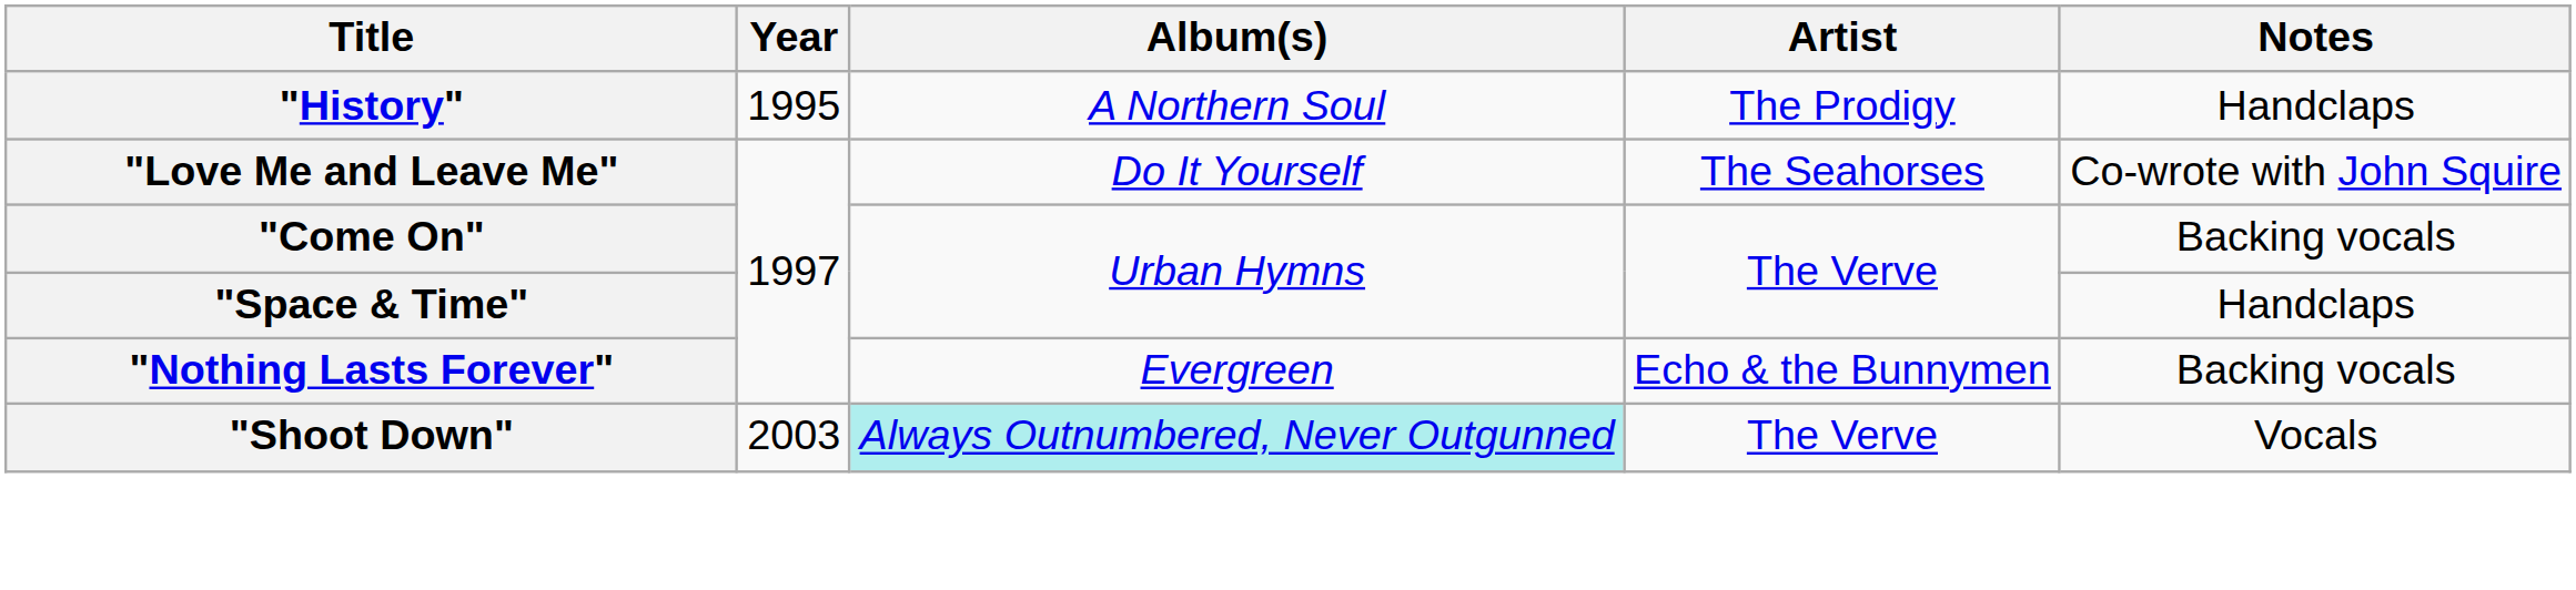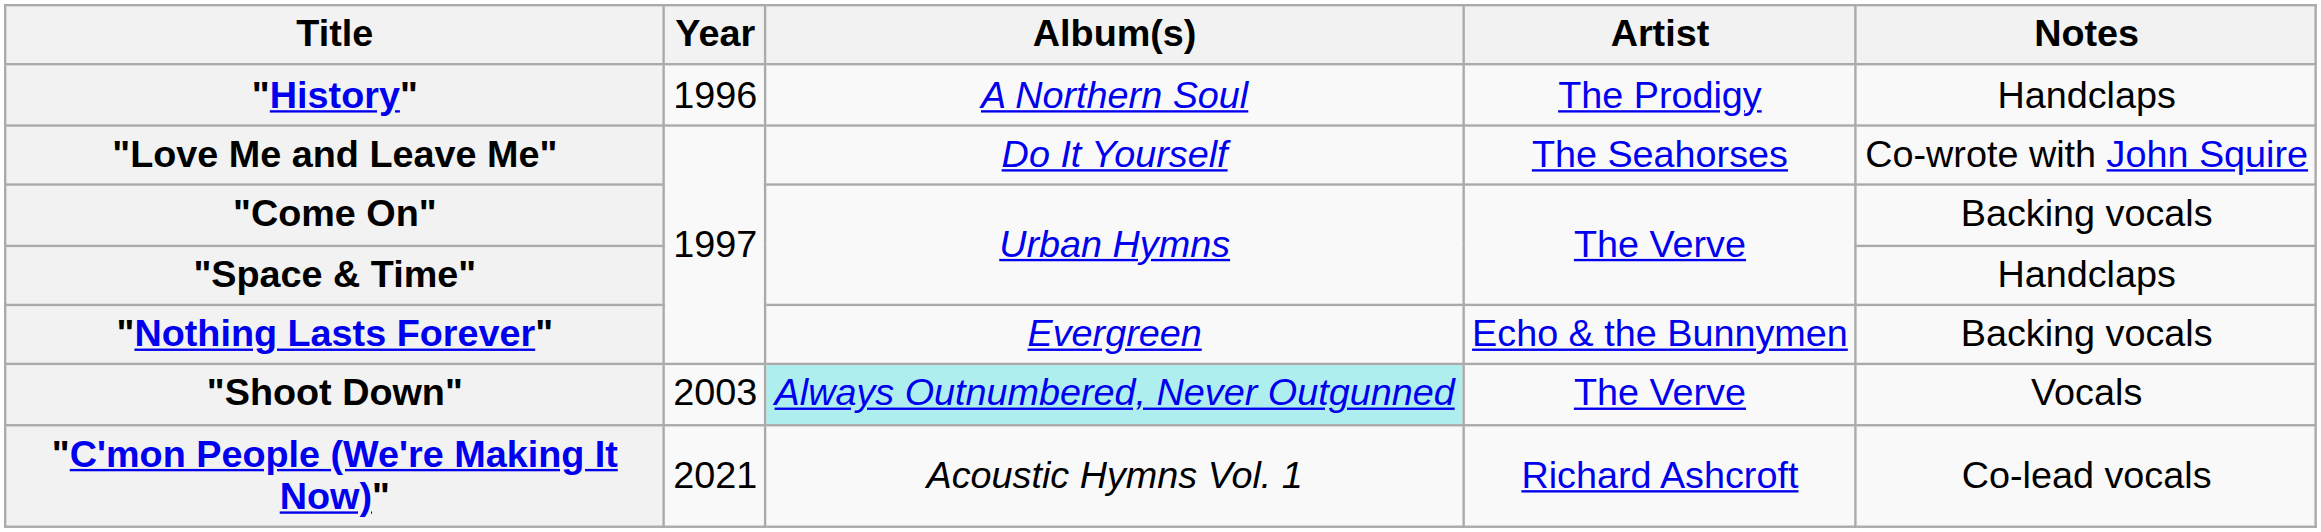"History" | Year: 1995 -> 1996
+ row: "C'mon People (We're Making It Now)" | 2021 | Acoustic Hymns Vol. 1 | Richard Ashcroft | Co-lead vocals
